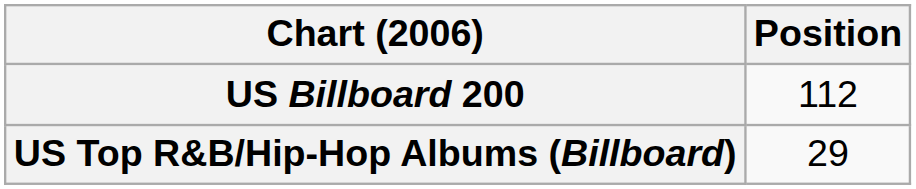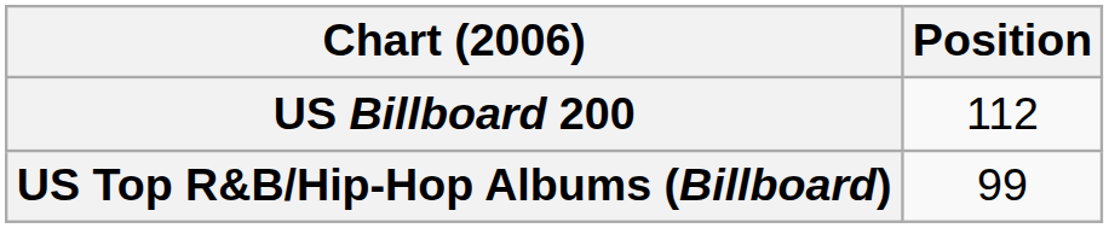US Top R&B/Hip-Hop Albums (Billboard) | Position: 29 -> 99
